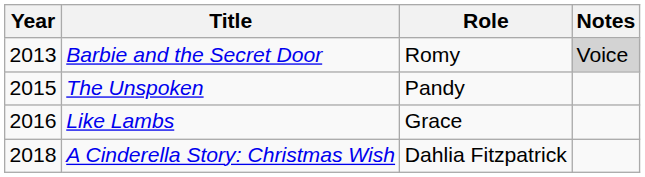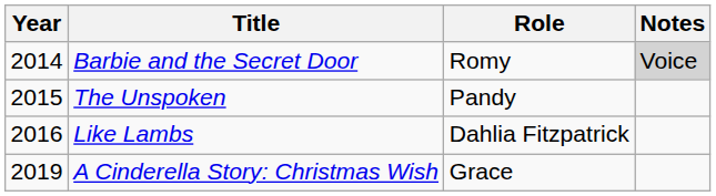Barbie and the Secret Door | Year: 2013 -> 2014
Like Lambs | Role: Grace -> Dahlia Fitzpatrick
A Cinderella Story: Christmas Wish | Year: 2018 -> 2019
A Cinderella Story: Christmas Wish | Role: Dahlia Fitzpatrick -> Grace
